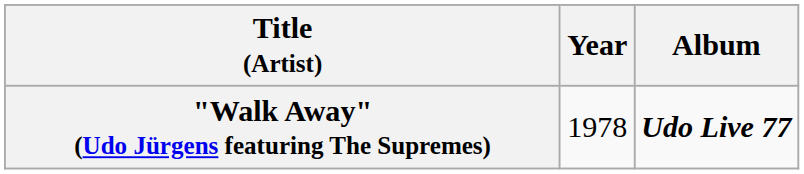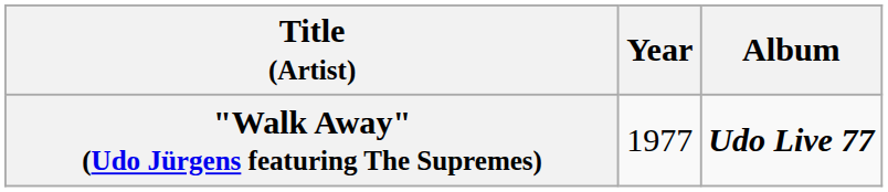"Walk Away" (Udo Jürgens featuring The Supremes) | Year: 1978 -> 1977
